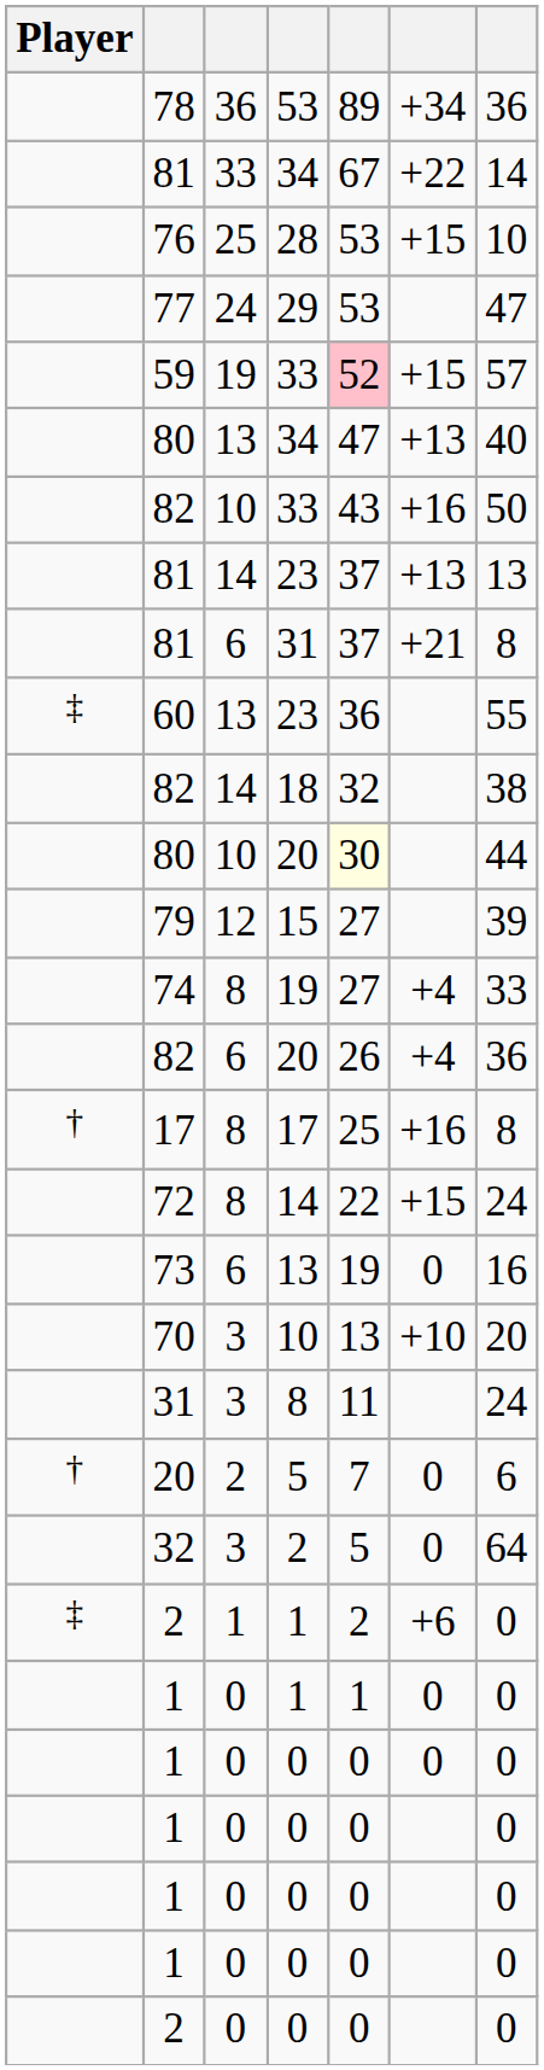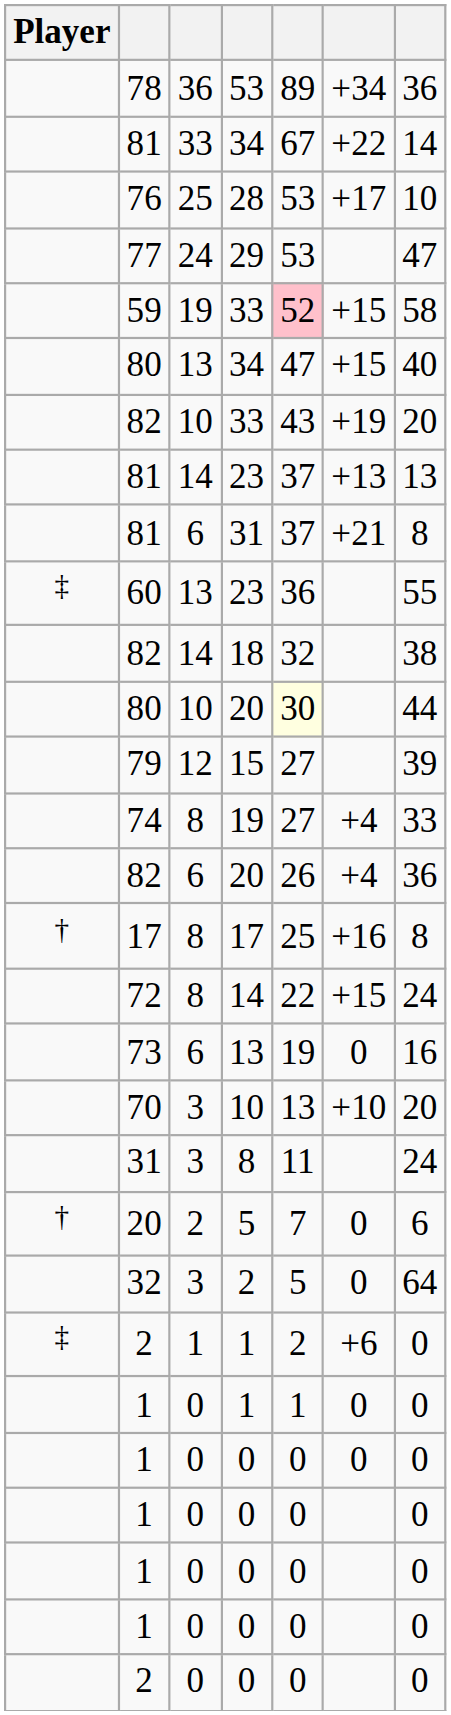28 | column 6: +15 -> +17
59 / 33 | column 7: 57 -> 58
80 / 34 | column 6: +13 -> +15
82 / 33 | column 6: +16 -> +19
82 / 33 | column 7: 50 -> 20
